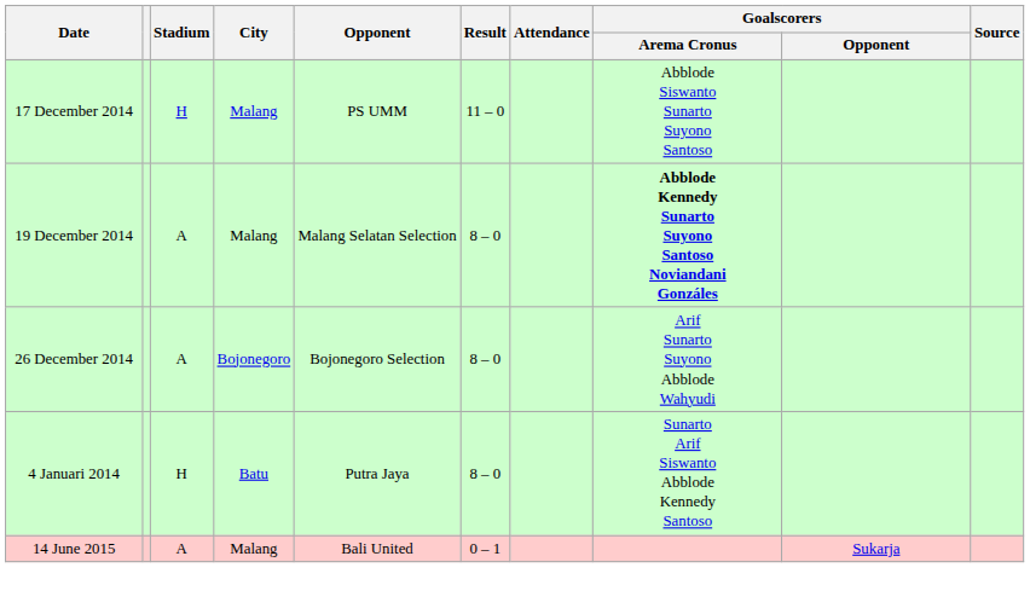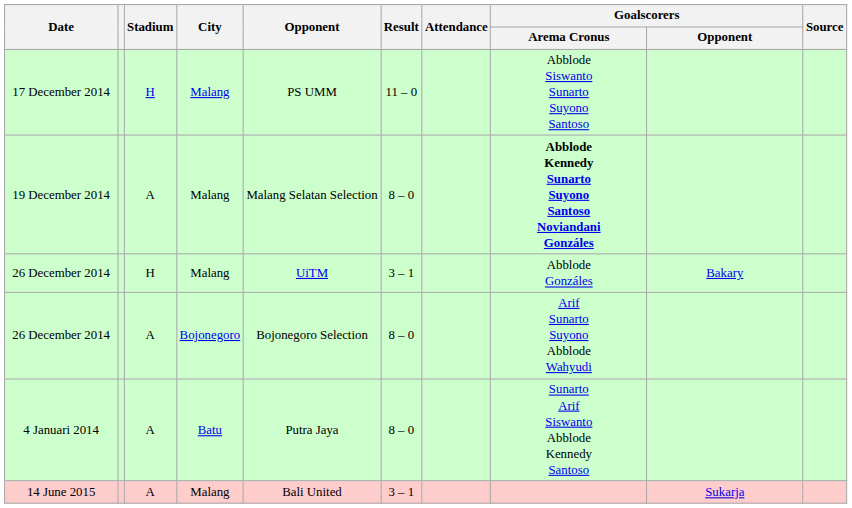+ row: 26 December 2014 | H | Malang | UiTM | 3 – 1 | Abblode Gonzáles | Bakary
4 Januari 2014 | Stadium: H -> A
14 June 2015 | Result: 0 – 1 -> 3 – 1
